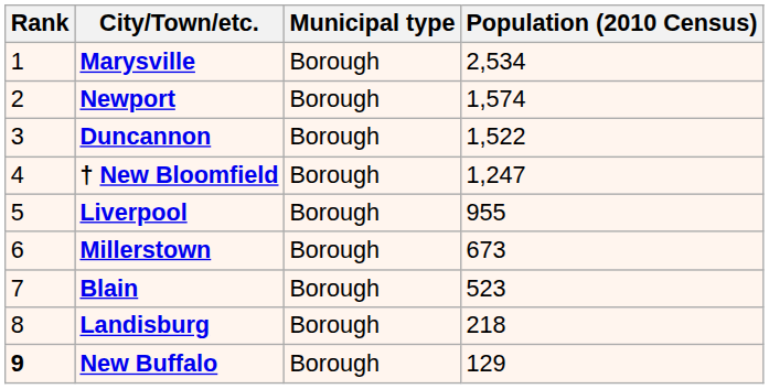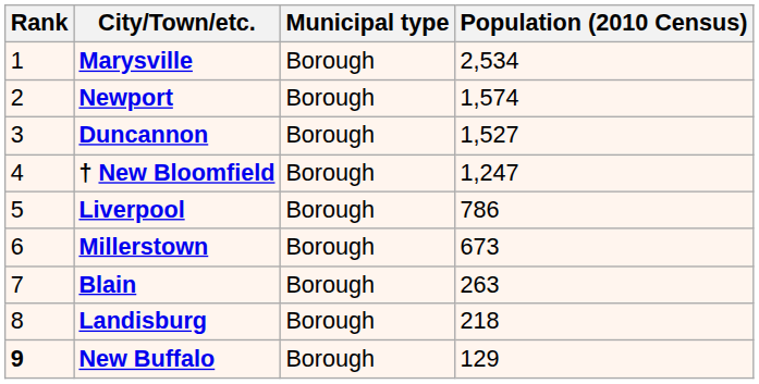Duncannon | Population (2010 Census): 1,522 -> 1,527
Liverpool | Population (2010 Census): 955 -> 786
Blain | Population (2010 Census): 523 -> 263
